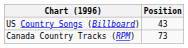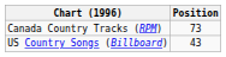rows swapped: Canada Country Tracks (RPM) <-> US Country Songs (Billboard)
